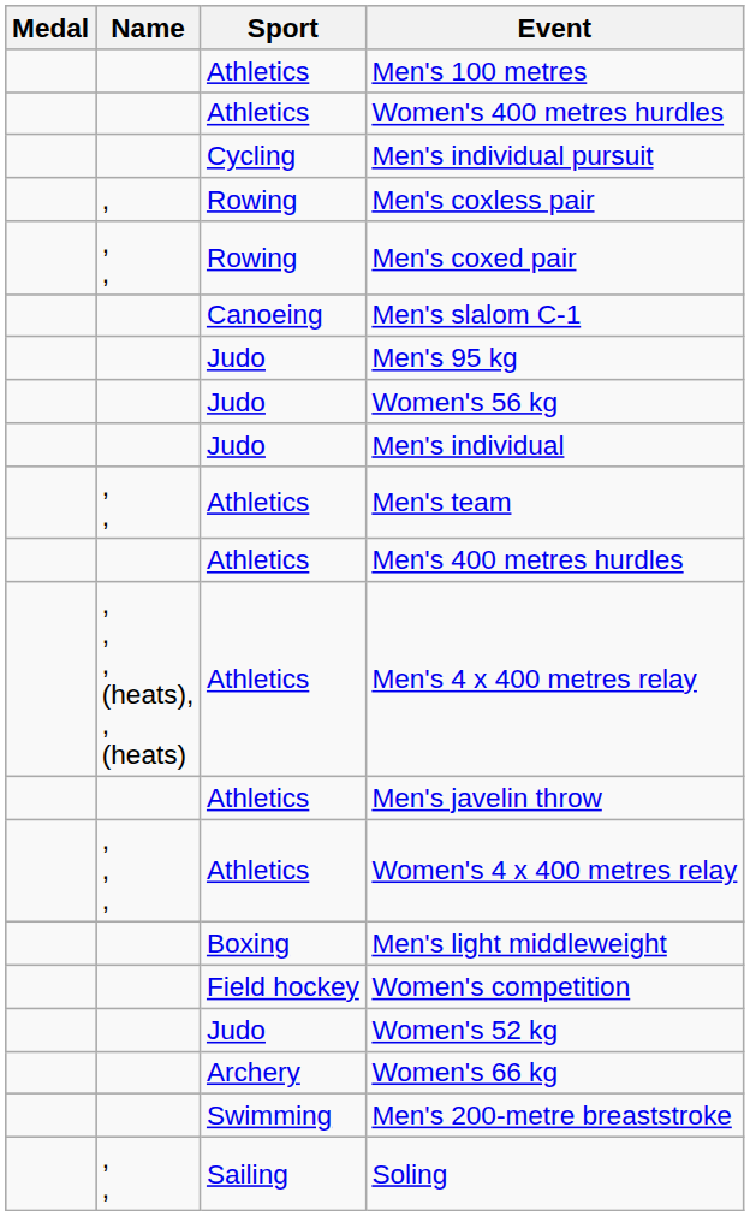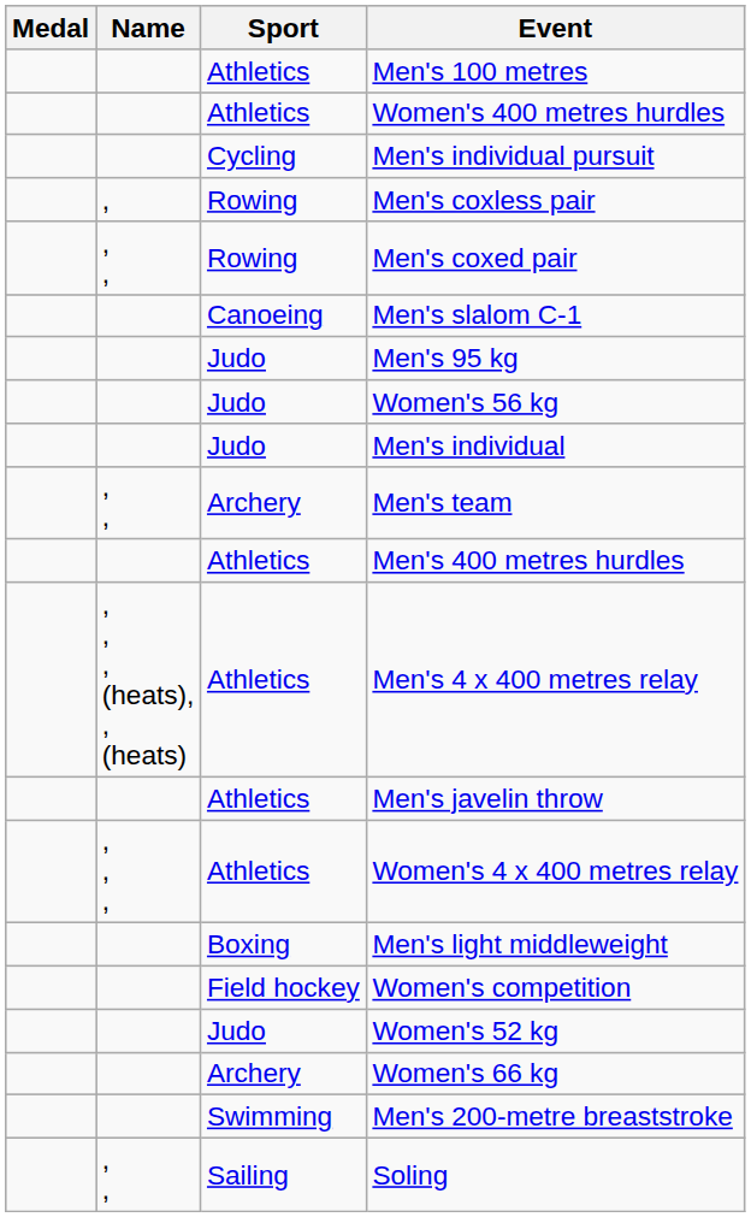Men's team | Sport: Athletics -> Archery
